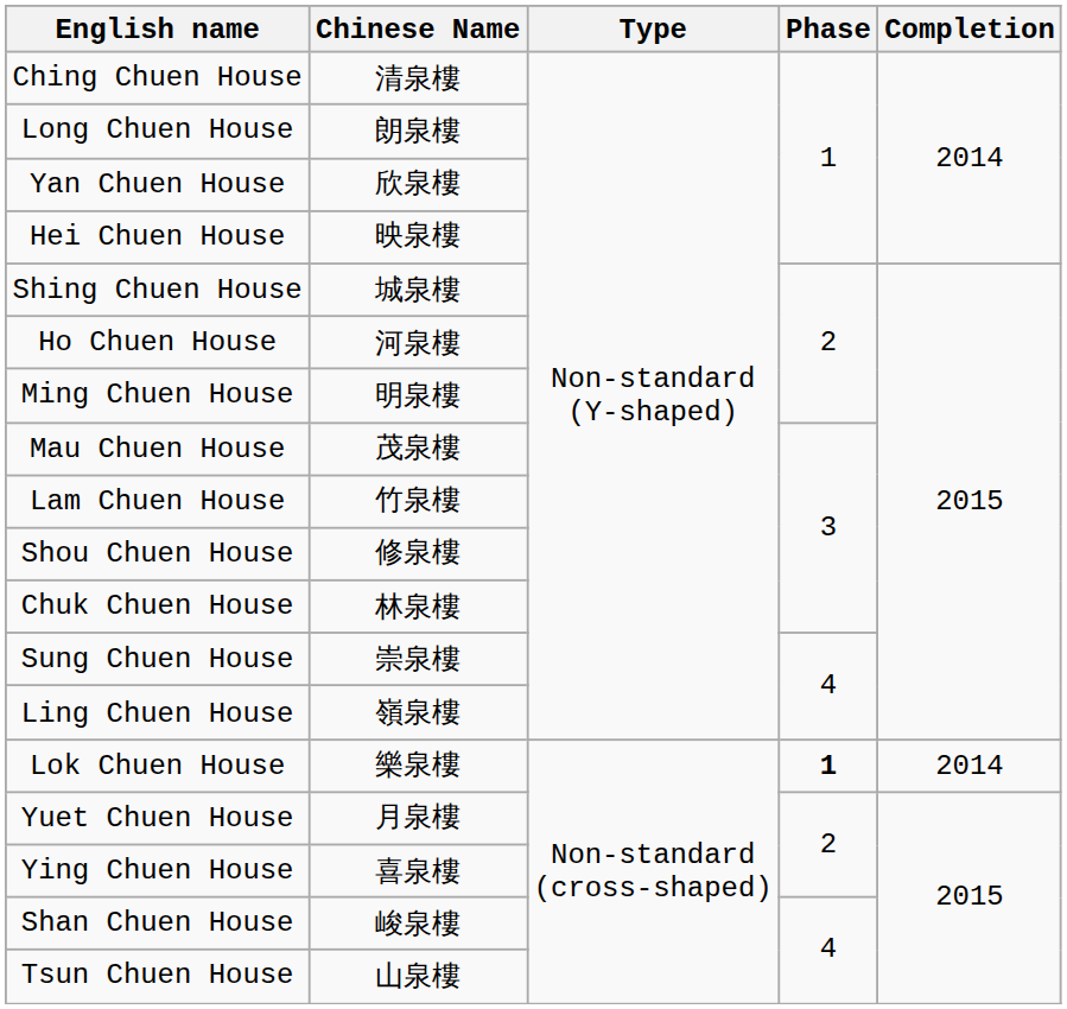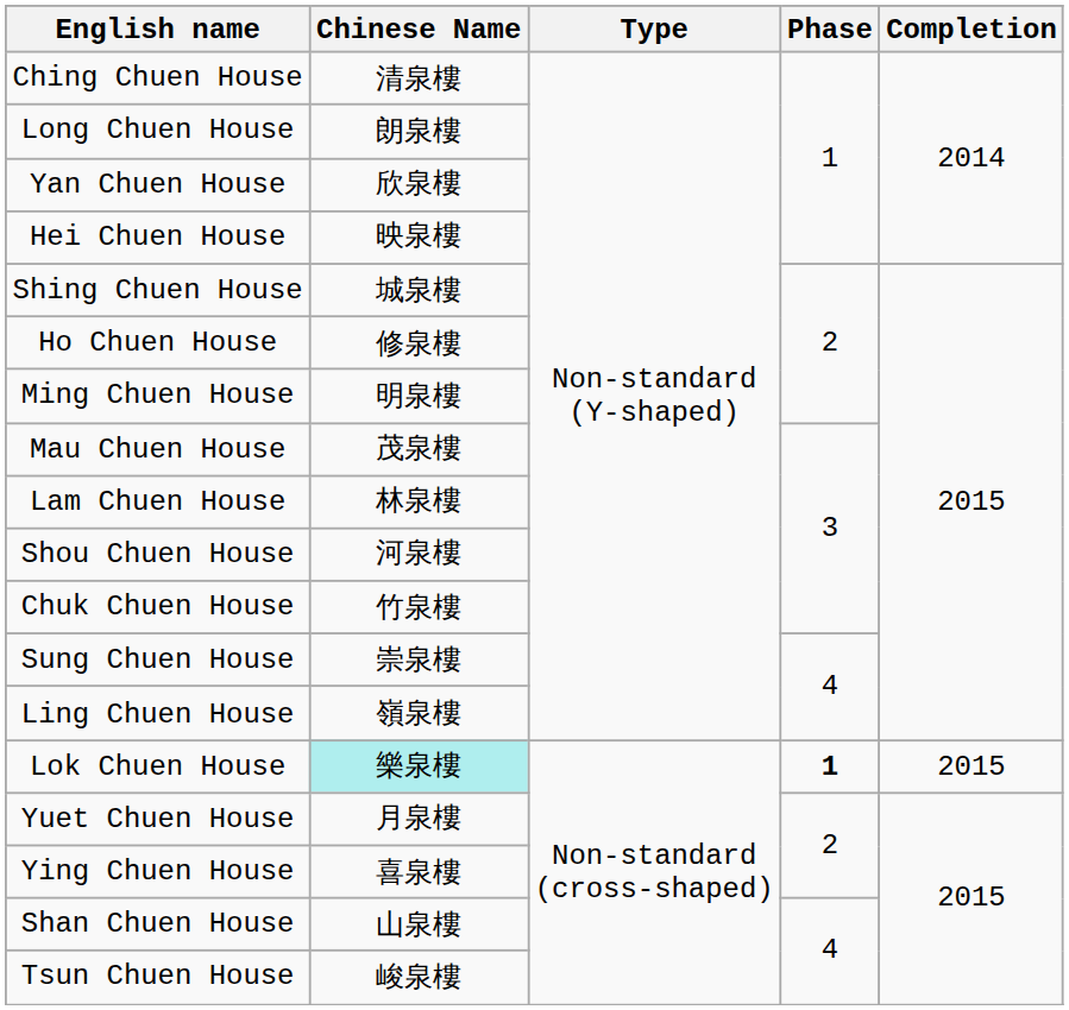Ho Chuen House | Chinese Name: 河泉樓 -> 修泉樓
Lam Chuen House | Chinese Name: 竹泉樓 -> 林泉樓
Shou Chuen House | Chinese Name: 修泉樓 -> 河泉樓
Chuk Chuen House | Chinese Name: 林泉樓 -> 竹泉樓
Lok Chuen House | Chinese Name: no background -> paleturquoise background
Lok Chuen House | Completion: 2014 -> 2015
Shan Chuen House | Chinese Name: 峻泉樓 -> 山泉樓
Tsun Chuen House | Chinese Name: 山泉樓 -> 峻泉樓
